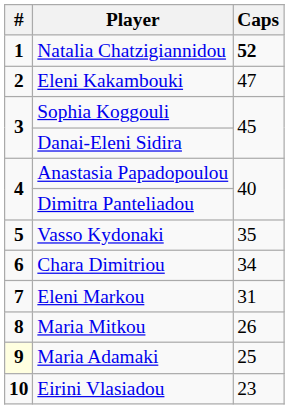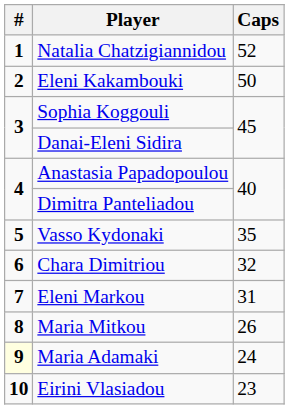Natalia Chatzigiannidou | Caps: bold -> normal
Eleni Kakambouki | Caps: 47 -> 50
Chara Dimitriou | Caps: 34 -> 32
Maria Adamaki | Caps: 25 -> 24
